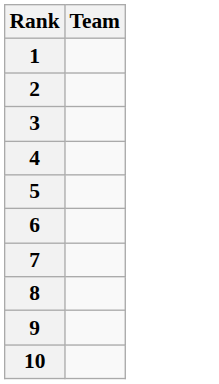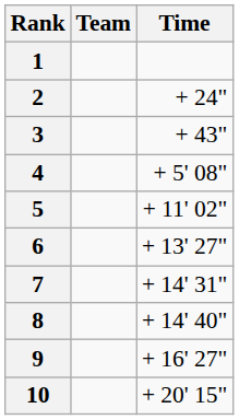+ column: Time | + 24" | + 43" | + 5' 08" | + 11' 02" | + 13' 27" | + 14' 31" | + 14' 40" | + 16' 27" | + 20' 15"
